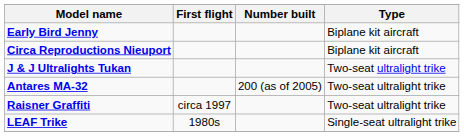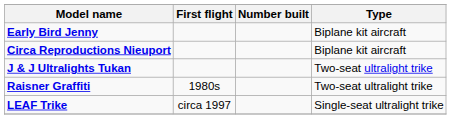- row: Antares MA-32 | 200 (as of 2005) | Two-seat ultralight trike
Raisner Graffiti | First flight: circa 1997 -> 1980s
LEAF Trike | First flight: 1980s -> circa 1997
